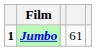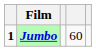Jumbo | column 4: 61 -> 60
